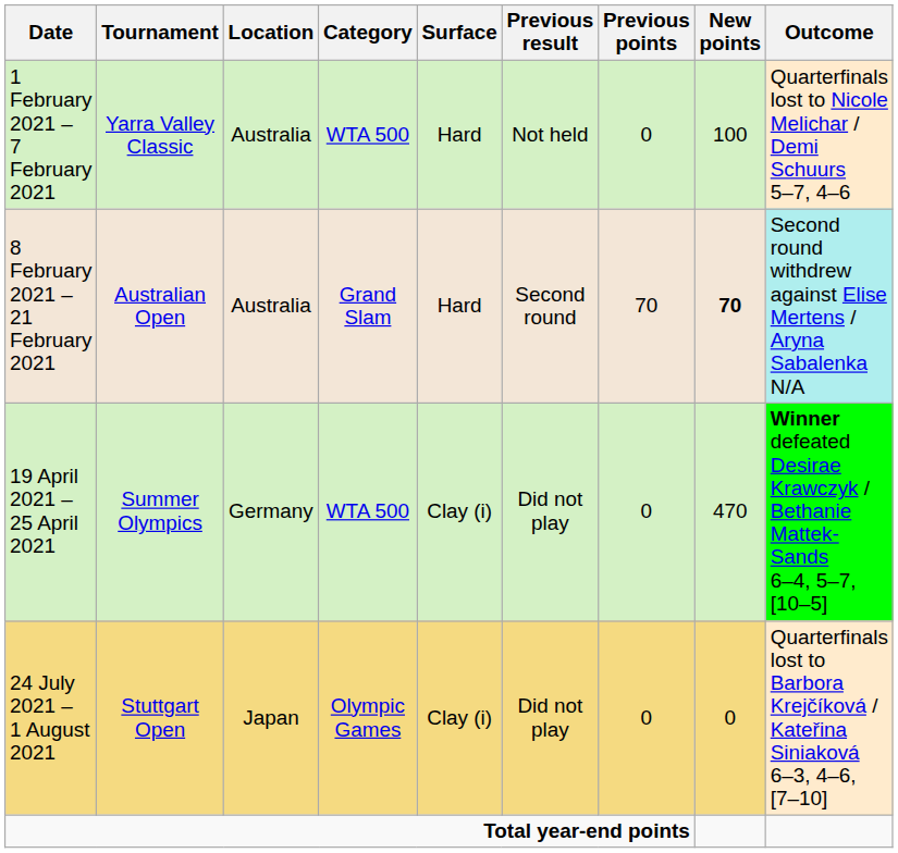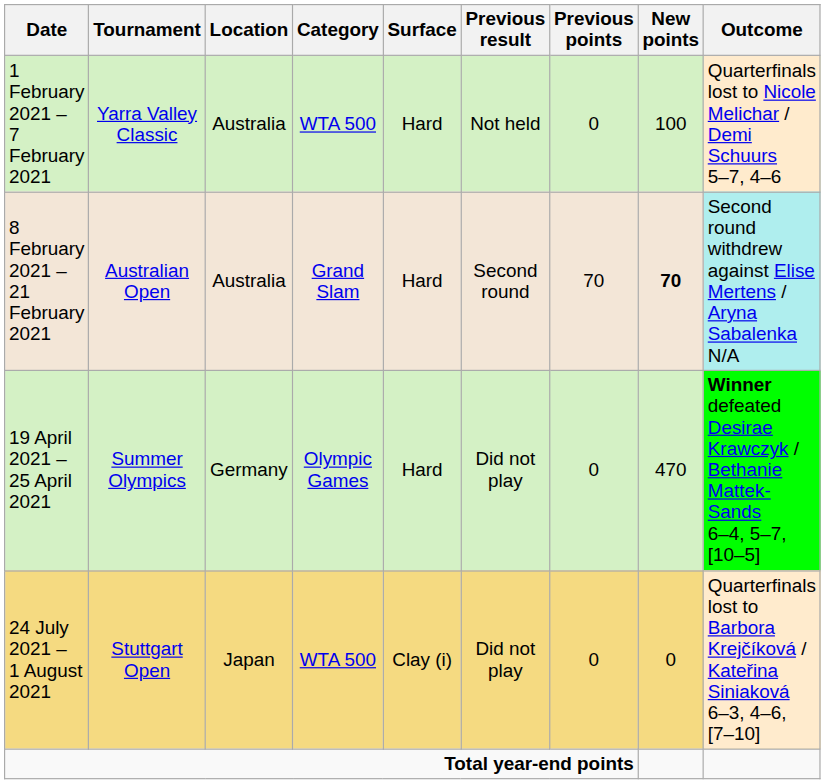19 April 2021 – 25 April 2021 | Category: WTA 500 -> Olympic Games
19 April 2021 – 25 April 2021 | Surface: Clay (i) -> Hard
24 July 2021 – 1 August 2021 | Category: Olympic Games -> WTA 500
